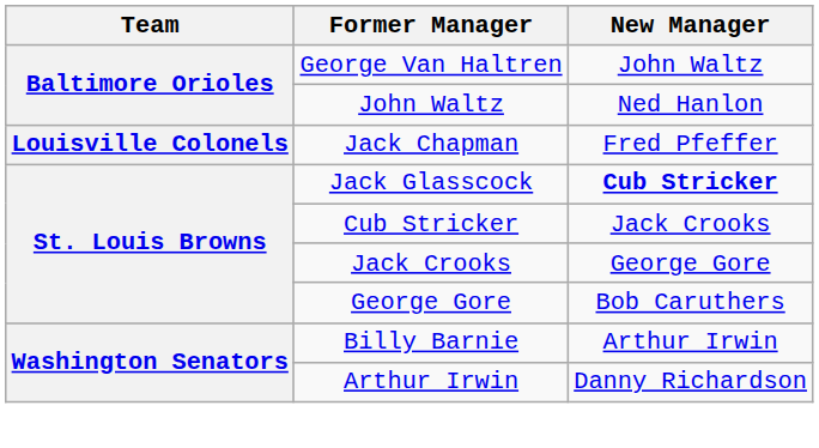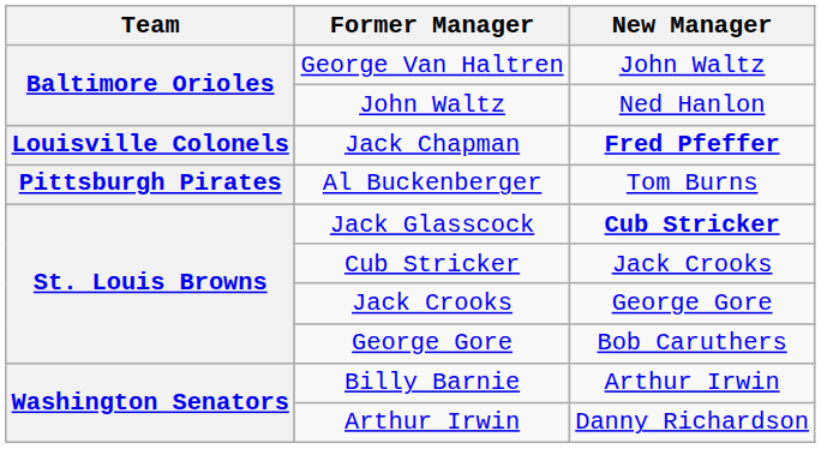Jack Chapman | New Manager: normal -> bold
+ row: Pittsburgh Pirates | Al Buckenberger | Tom Burns
